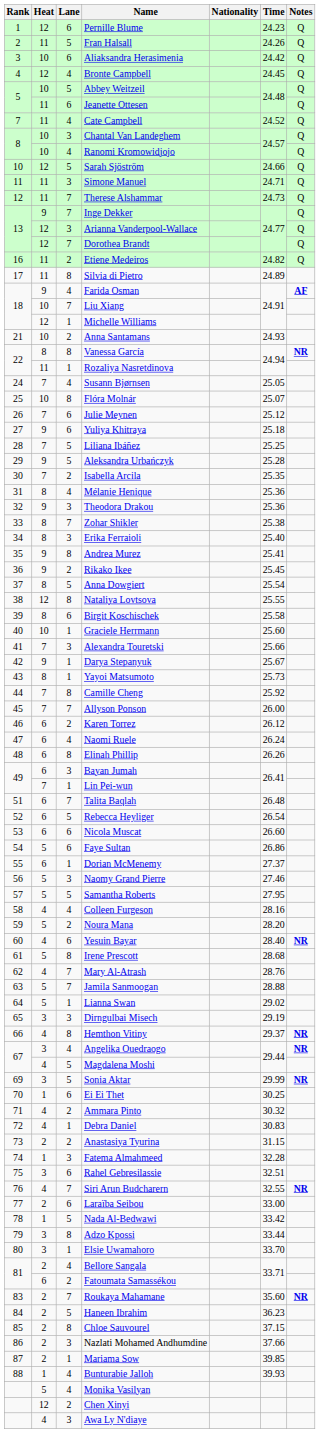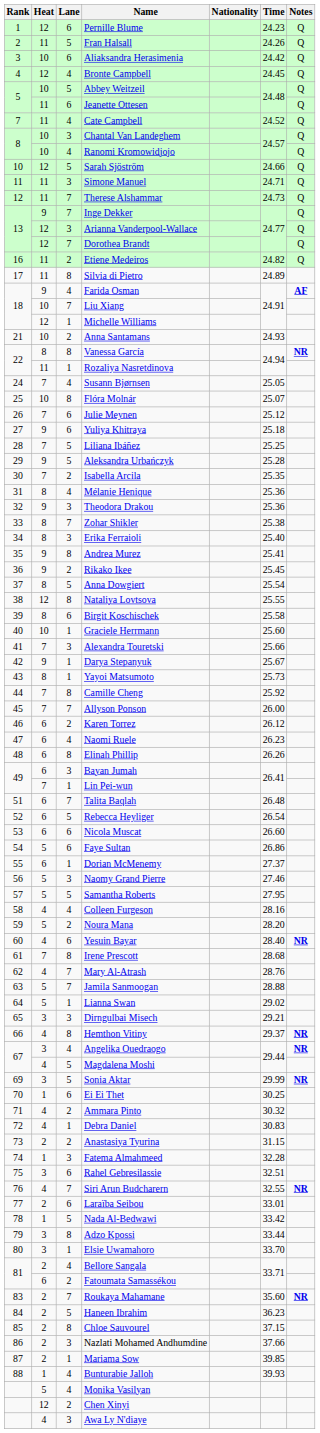Naomi Ruele | Time: 26.24 -> 26.23
Irene Prescott | Heat: 5 -> 7
Dirngulbai Misech | Time: 29.19 -> 29.21
Laraïba Seibou | Time: 33.00 -> 33.01
